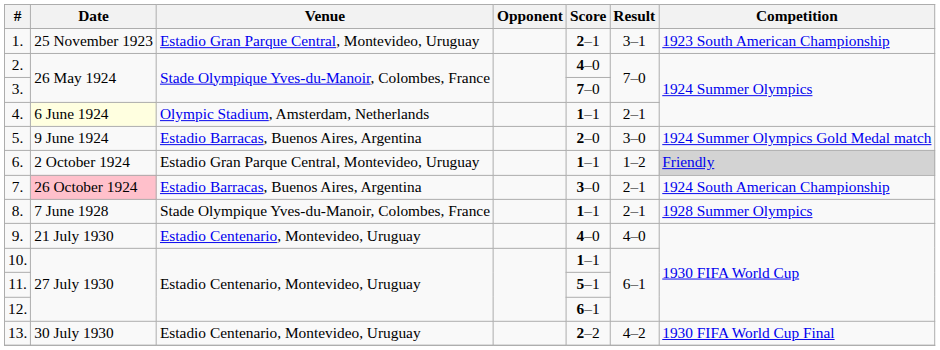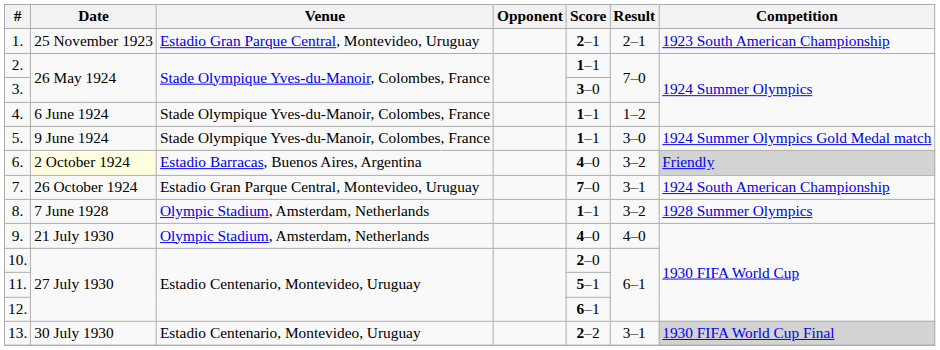1. | Result: 3–1 -> 2–1
2. | Score: 4–0 -> 1–1
3. | Score: 7–0 -> 3–0
4. | Date: lightyellow background -> no background
4. | Venue: Olympic Stadium, Amsterdam, Netherlands -> Stade Olympique Yves-du-Manoir, Colombes, France
4. | Result: 2–1 -> 1–2
5. | Venue: Estadio Barracas, Buenos Aires, Argentina -> Stade Olympique Yves-du-Manoir, Colombes, France
5. | Score: 2–0 -> 1–1
6. | Date: no background -> lightyellow background
6. | Venue: Estadio Gran Parque Central, Montevideo, Uruguay -> Estadio Barracas, Buenos Aires, Argentina
6. | Score: 1–1 -> 4–0
6. | Result: 1–2 -> 3–2
7. | Date: pink background -> no background
7. | Venue: Estadio Barracas, Buenos Aires, Argentina -> Estadio Gran Parque Central, Montevideo, Uruguay
7. | Score: 3–0 -> 7–0
7. | Result: 2–1 -> 3–1
8. | Venue: Stade Olympique Yves-du-Manoir, Colombes, France -> Olympic Stadium, Amsterdam, Netherlands
8. | Result: 2–1 -> 3–2
9. | Venue: Estadio Centenario, Montevideo, Uruguay -> Olympic Stadium, Amsterdam, Netherlands
10. | Score: 1–1 -> 2–0
13. | Result: 4–2 -> 3–1
13. | Competition: no background -> lightgrey background
